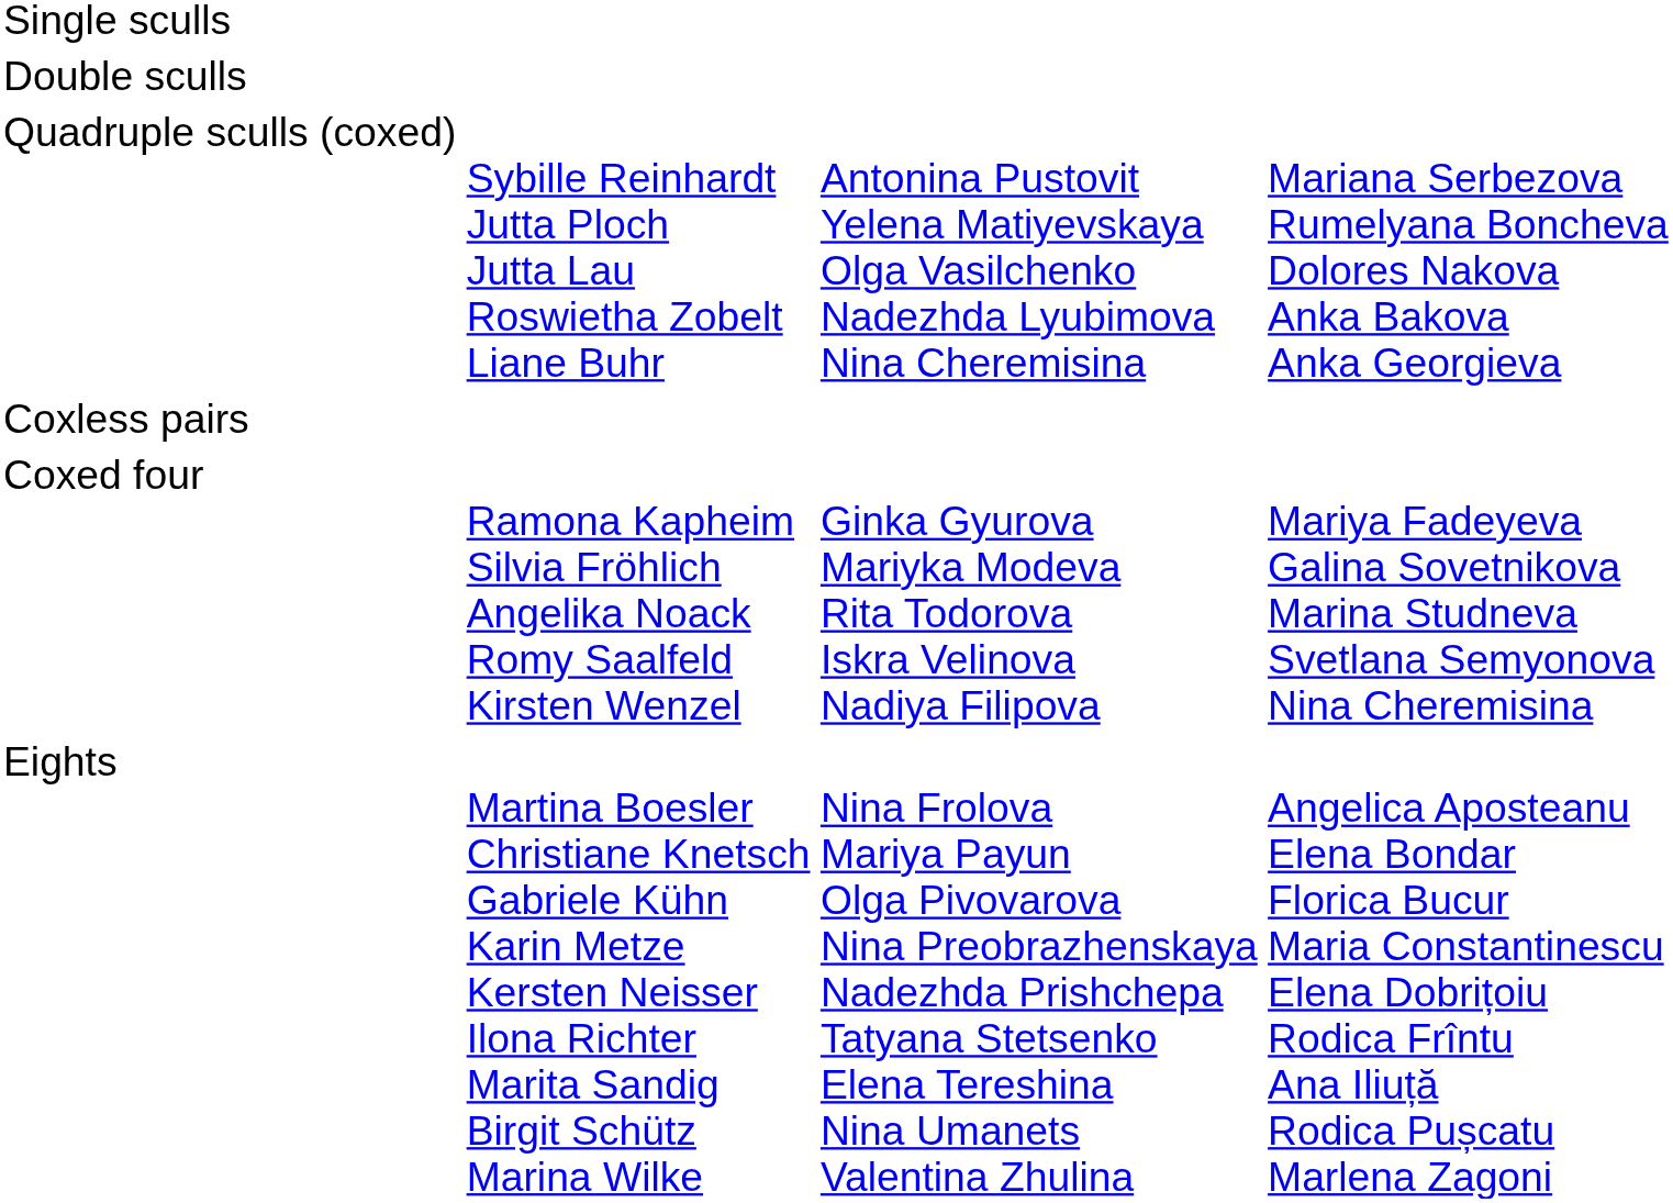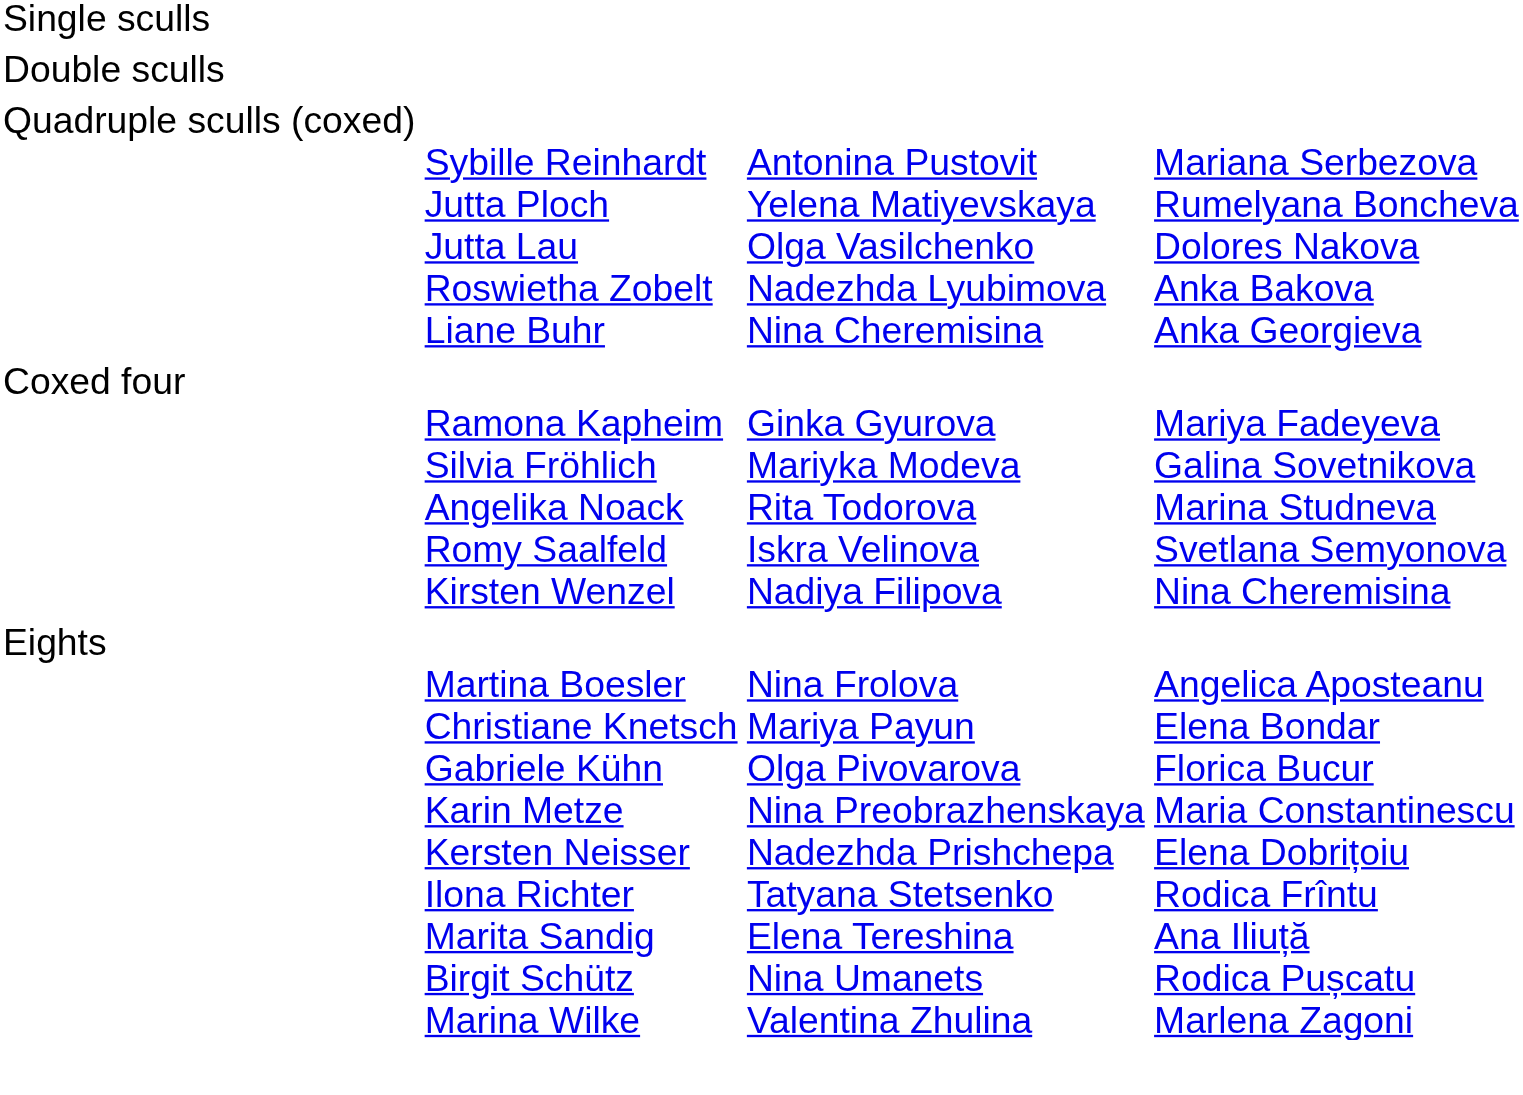- row: Coxless pairs
